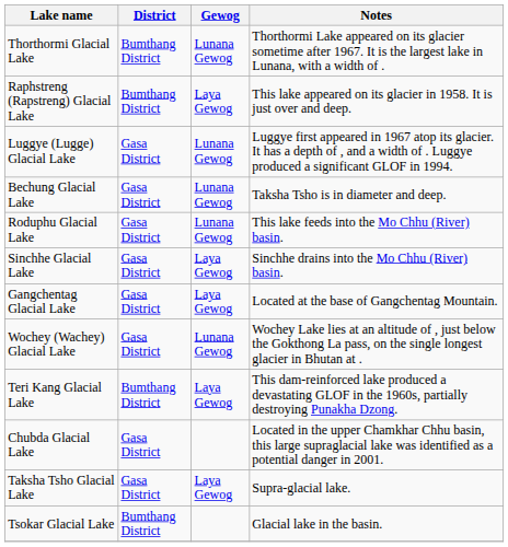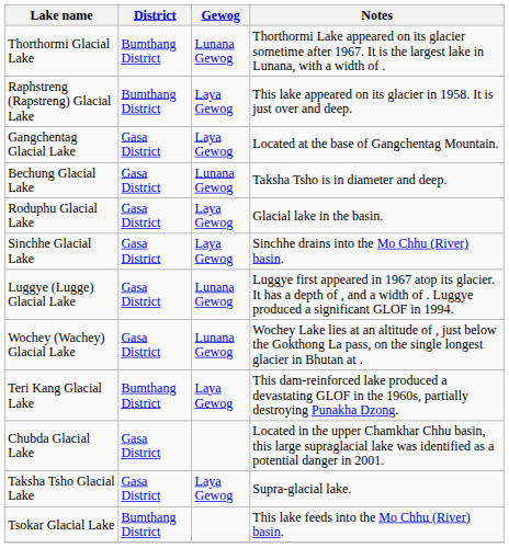rows swapped: Luggye (Lugge) Glacial Lake <-> Gangchentag Glacial Lake
Roduphu Glacial Lake | Gewog: Lunana Gewog -> Laya Gewog
Roduphu Glacial Lake | Notes: This lake feeds into the Mo Chhu (River) basin. -> Glacial lake in the basin.
Tsokar Glacial Lake | Notes: Glacial lake in the basin. -> This lake feeds into the Mo Chhu (River) basin.
